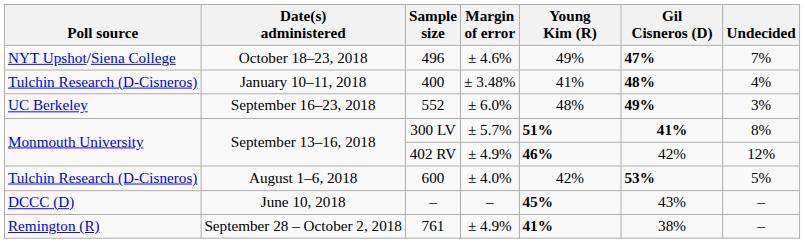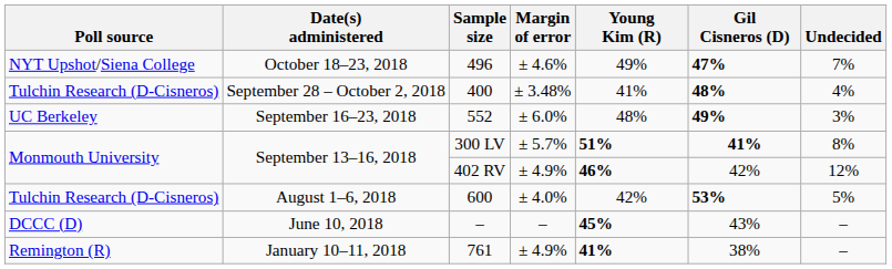400 | Date(s) administered: January 10–11, 2018 -> September 28 – October 2, 2018
761 | Date(s) administered: September 28 – October 2, 2018 -> January 10–11, 2018
